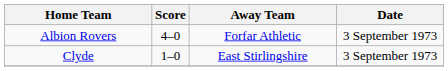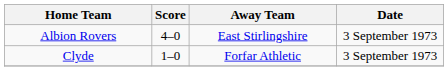Albion Rovers | Away Team: Forfar Athletic -> East Stirlingshire
Clyde | Away Team: East Stirlingshire -> Forfar Athletic
